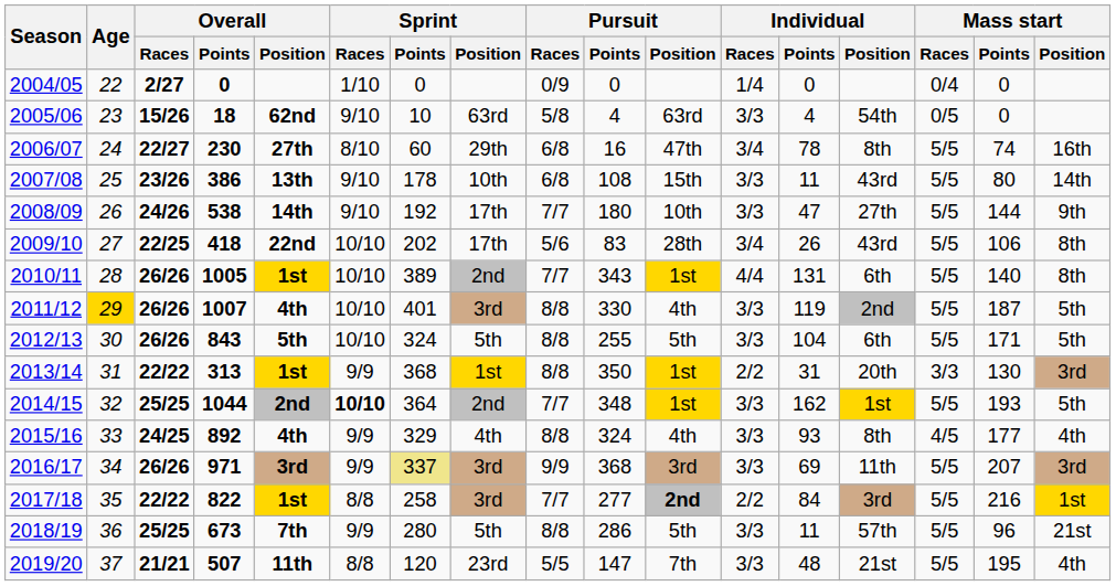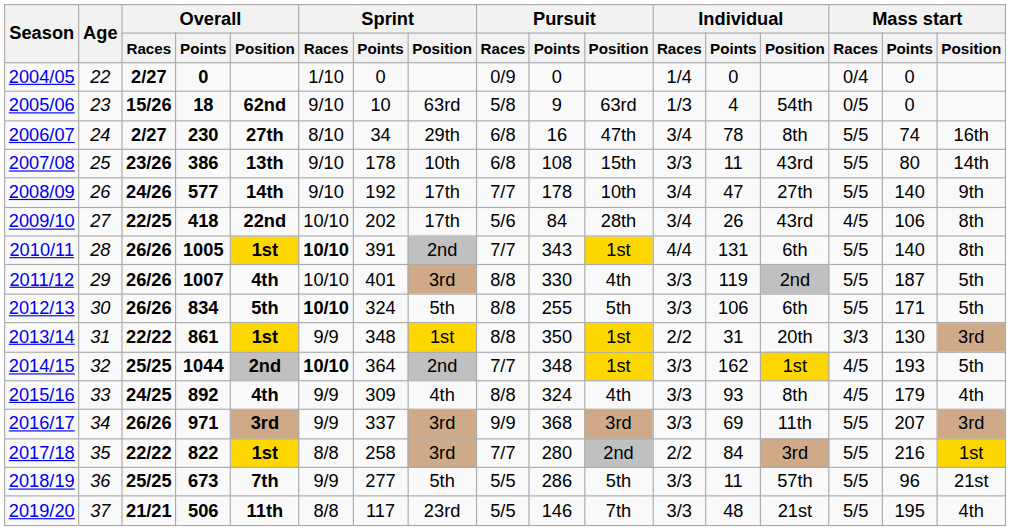2005/06 | Pursuit / Points: 4 -> 9
2005/06 | Individual / Races: 3/3 -> 1/3
2006/07 | Overall / Races: 22/27 -> 2/27
2006/07 | Sprint / Points: 60 -> 34
2008/09 | Overall / Points: 538 -> 577
2008/09 | Pursuit / Points: 180 -> 178
2008/09 | Individual / Races: 3/3 -> 3/4
2008/09 | Mass start / Points: 144 -> 140
2009/10 | Pursuit / Points: 83 -> 84
2009/10 | Mass start / Races: 5/5 -> 4/5
2010/11 | Sprint / Races: normal -> bold
2010/11 | Sprint / Points: 389 -> 391
2011/12 | Age: gold background -> no background
2012/13 | Overall / Points: 843 -> 834
2012/13 | Sprint / Races: normal -> bold
2012/13 | Individual / Points: 104 -> 106
2013/14 | Overall / Points: 313 -> 861
2013/14 | Sprint / Points: 368 -> 348
2014/15 | Mass start / Races: 5/5 -> 4/5
2015/16 | Sprint / Points: 329 -> 309
2015/16 | Mass start / Points: 177 -> 179
2016/17 | Sprint / Points: khaki background -> no background
2017/18 | Pursuit / Points: 277 -> 280
2017/18 | Pursuit / Position: bold -> normal
2018/19 | Sprint / Points: 280 -> 277
2018/19 | Pursuit / Races: 8/8 -> 5/5
2019/20 | Overall / Points: 507 -> 506
2019/20 | Sprint / Points: 120 -> 117
2019/20 | Pursuit / Points: 147 -> 146
